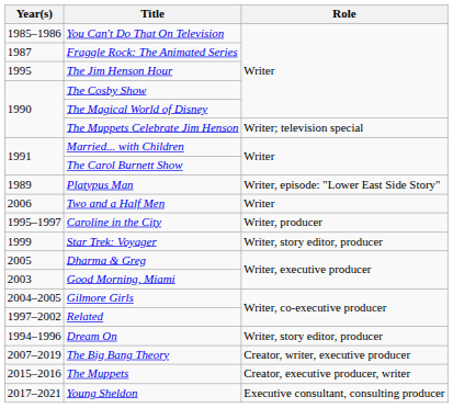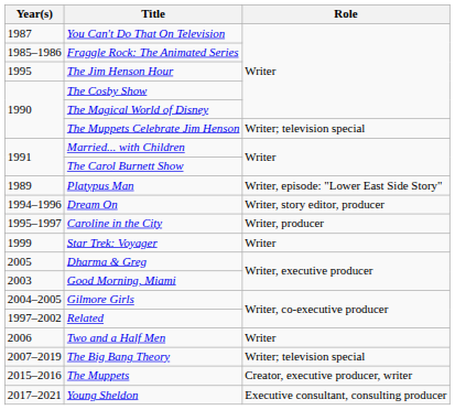You Can't Do That On Television | Year(s): 1985–1986 -> 1987
Fraggle Rock: The Animated Series | Year(s): 1987 -> 1985–1986
rows swapped: Dream On <-> Two and a Half Men
Star Trek: Voyager | Role: Writer, story editor, producer -> Writer
The Big Bang Theory | Role: Creator, writer, executive producer -> Writer; television special
